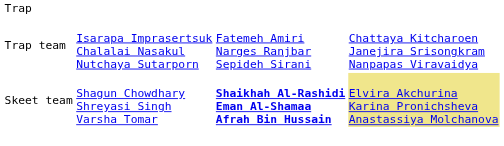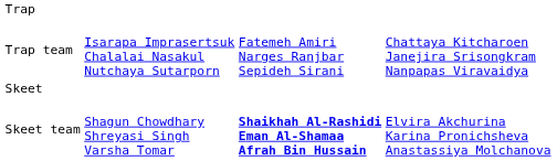+ row: Skeet
Skeet team | column 4: khaki background -> no background
